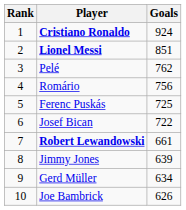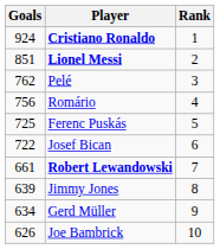columns swapped: Rank <-> Goals
